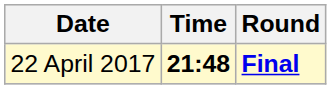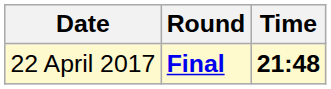columns swapped: Time <-> Round
